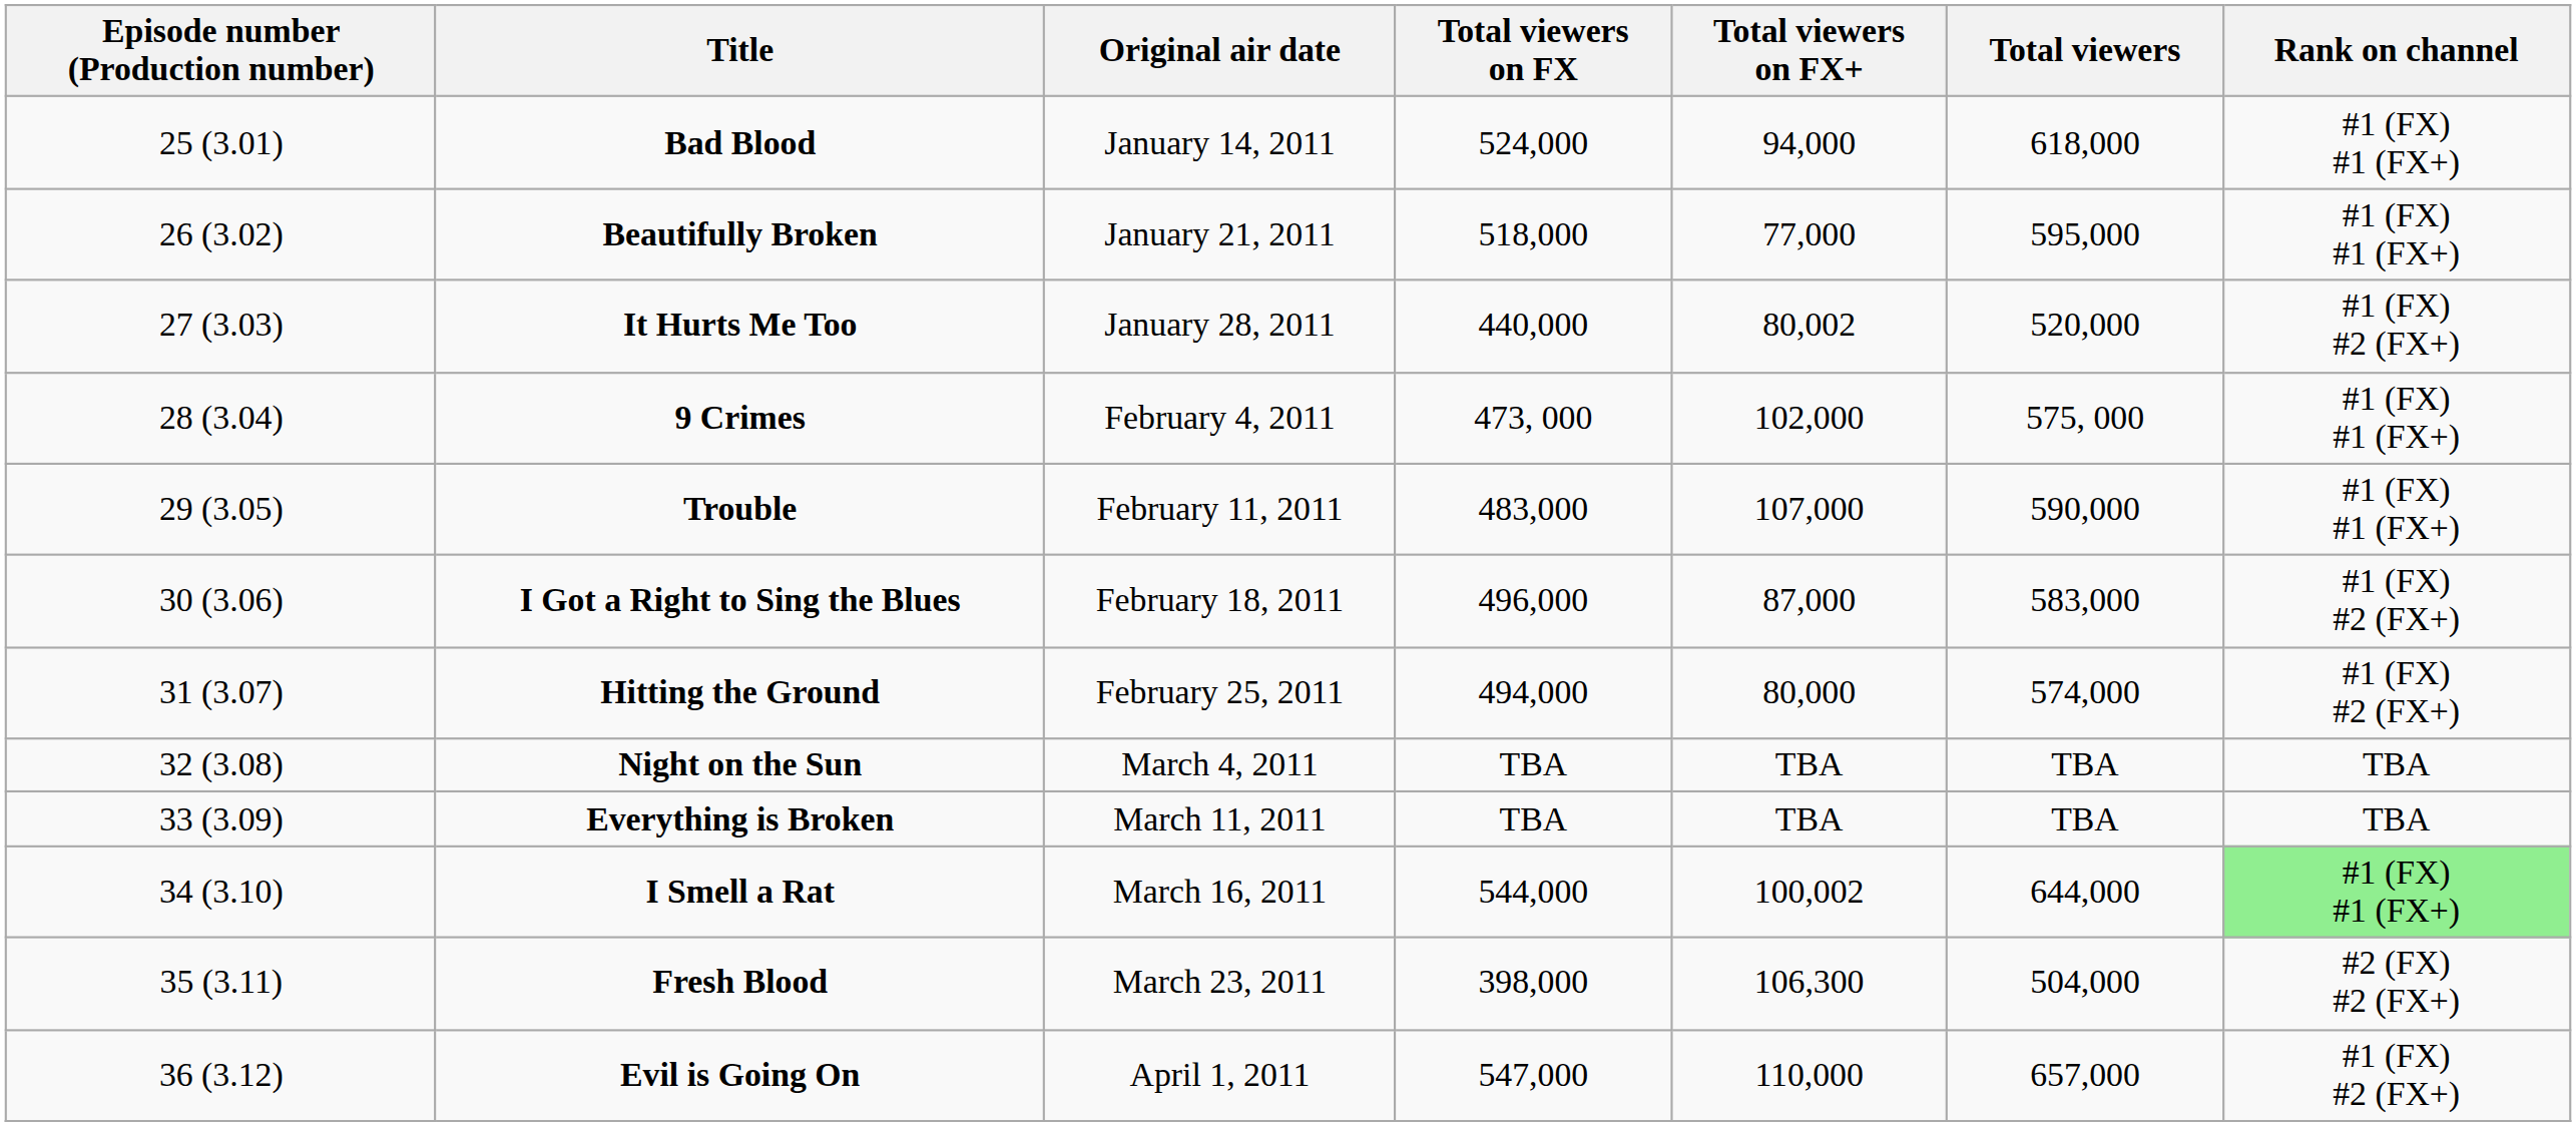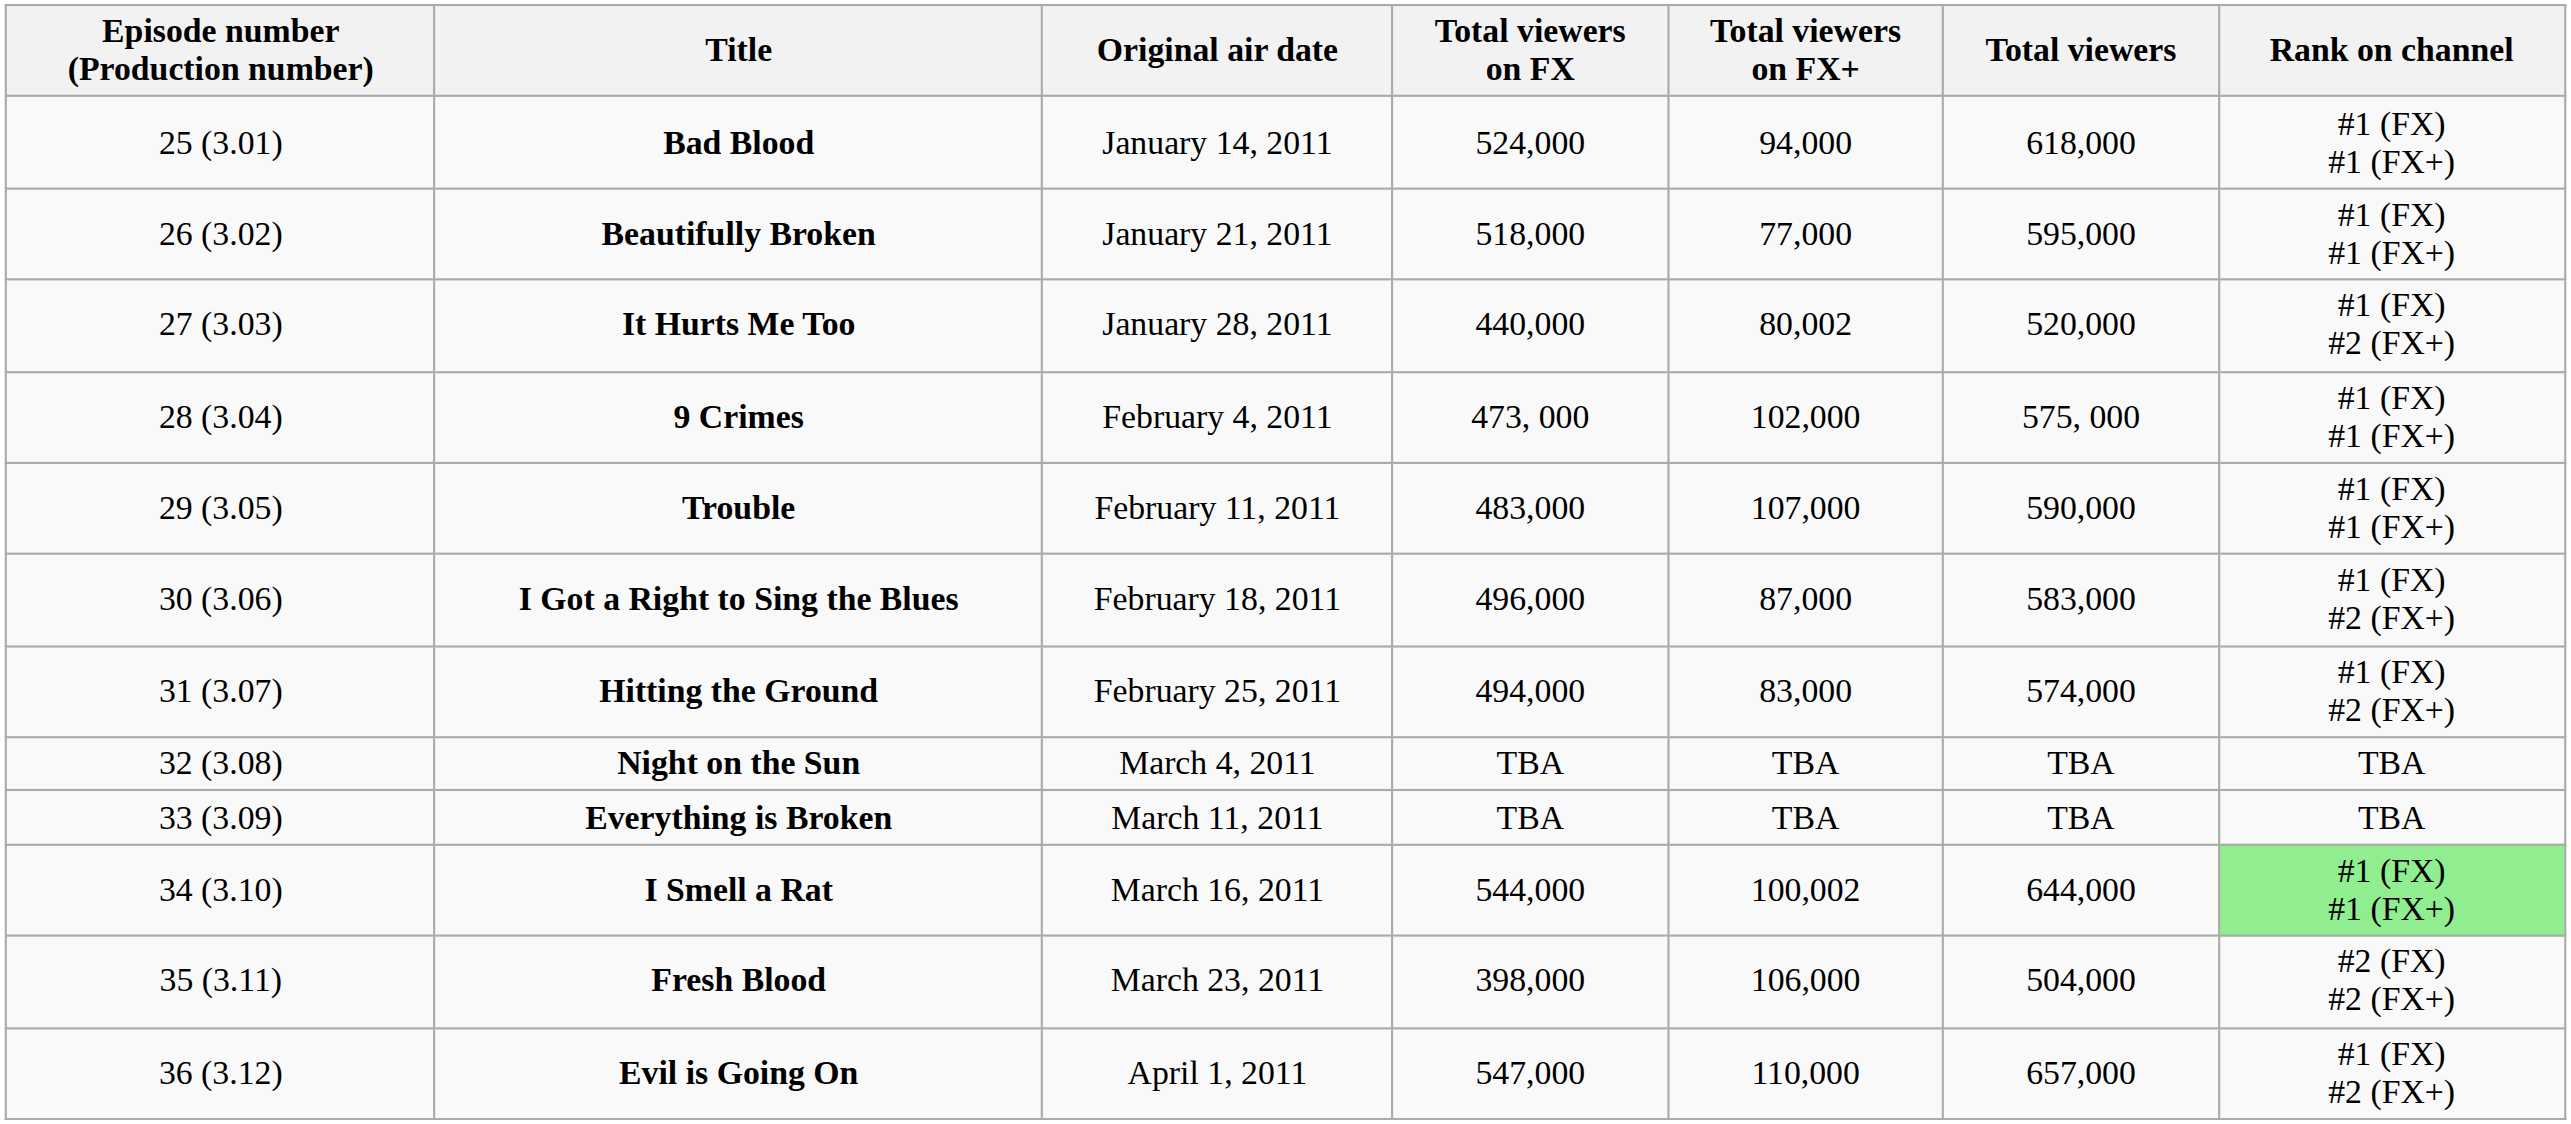Hitting the Ground | Total viewers on FX+: 80,000 -> 83,000
Fresh Blood | Total viewers on FX+: 106,300 -> 106,000
